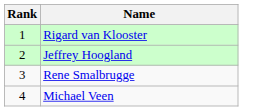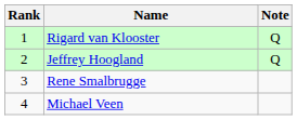+ column: Note | Q | Q
